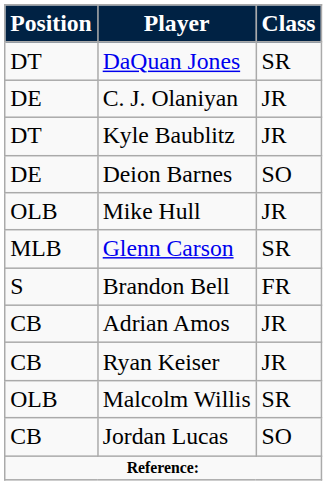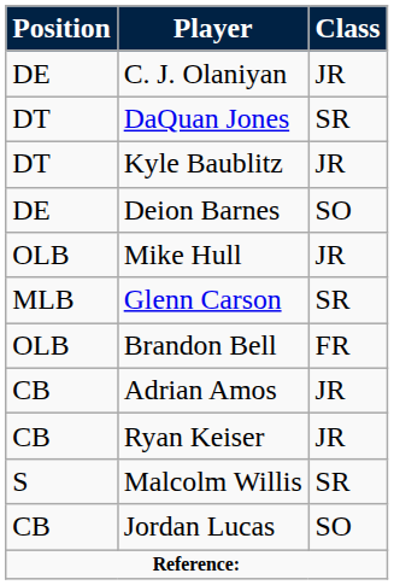rows swapped: C. J. Olaniyan <-> DaQuan Jones
Brandon Bell | Position: S -> OLB
Malcolm Willis | Position: OLB -> S
